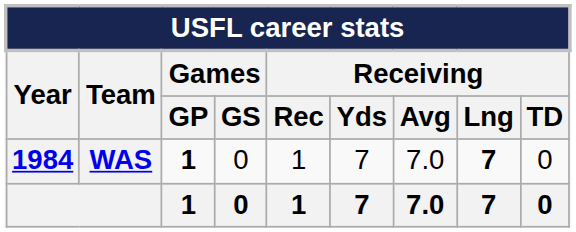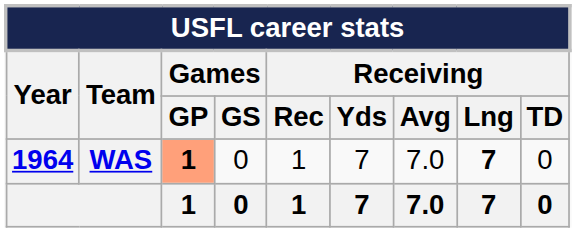WAS | Year: 1984 -> 1964
WAS | Games / GP: no background -> lightsalmon background
